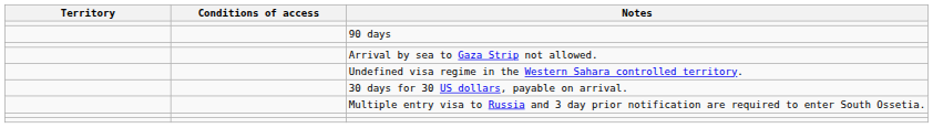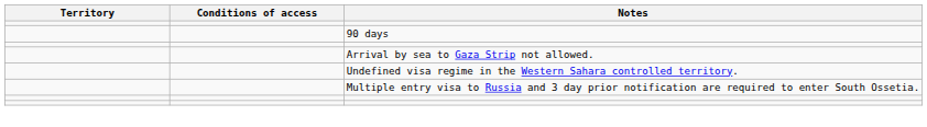- row: 30 days for 30 US dollars, payable on arrival.
